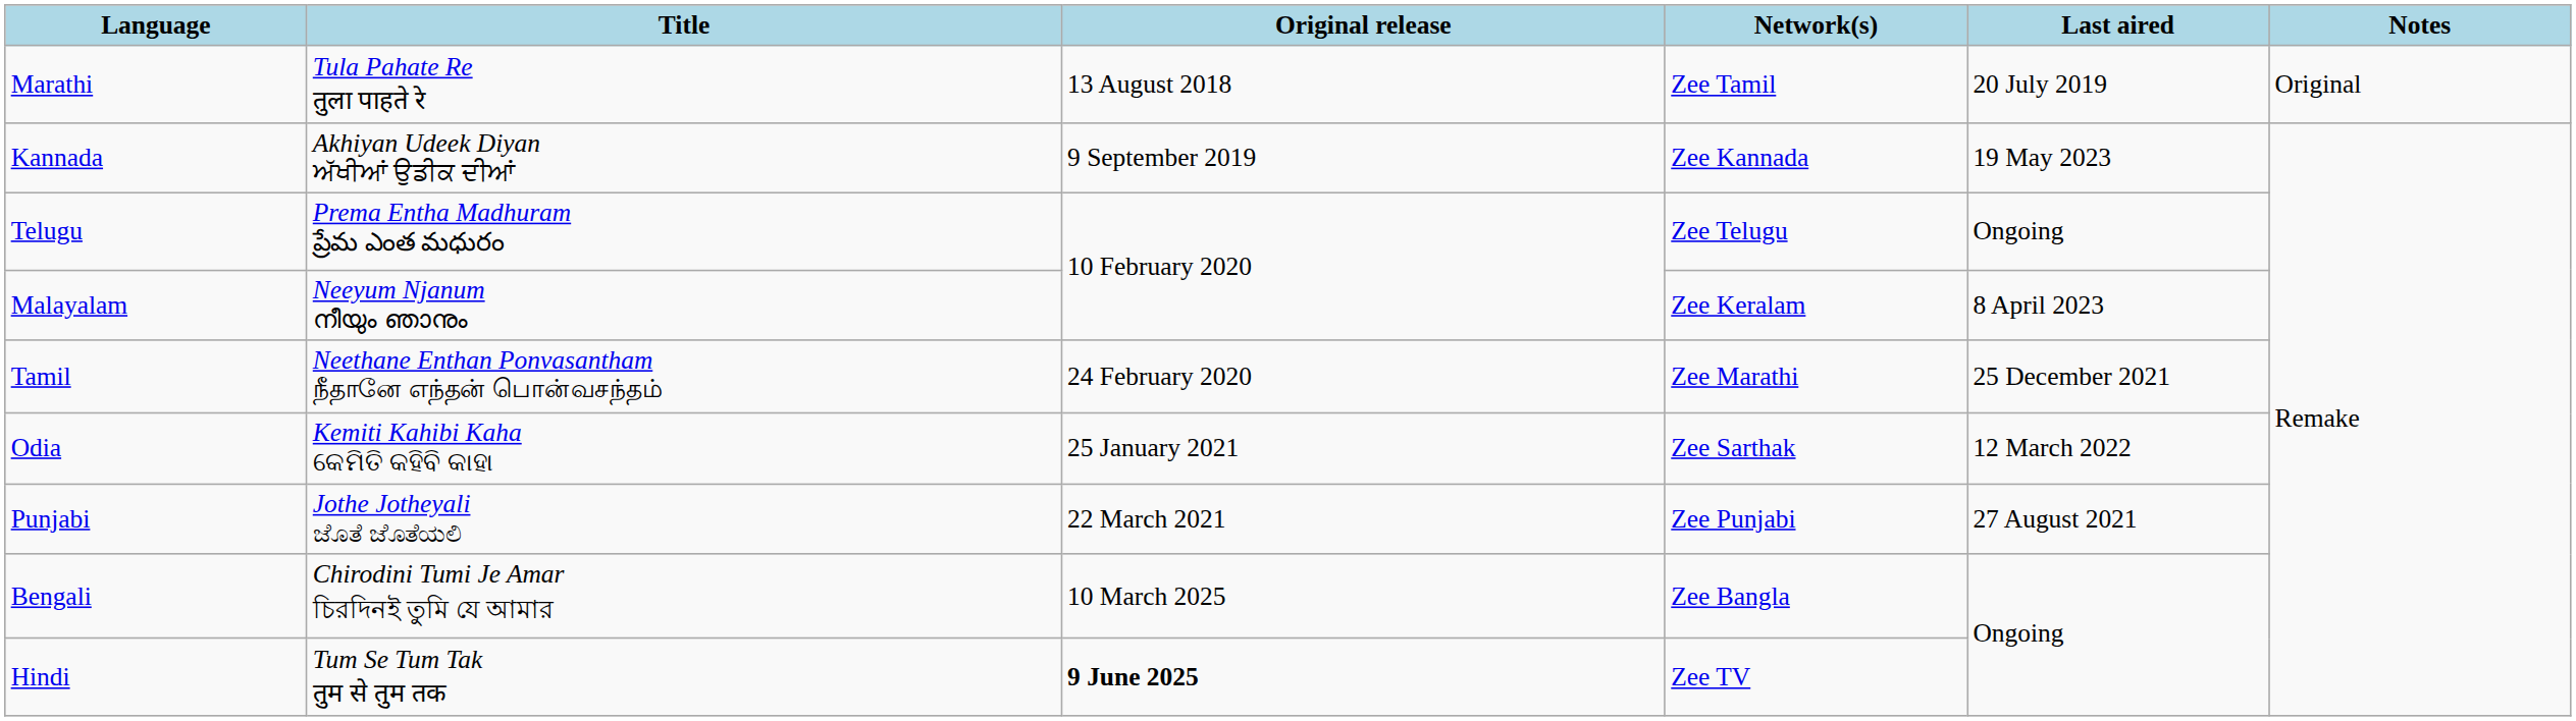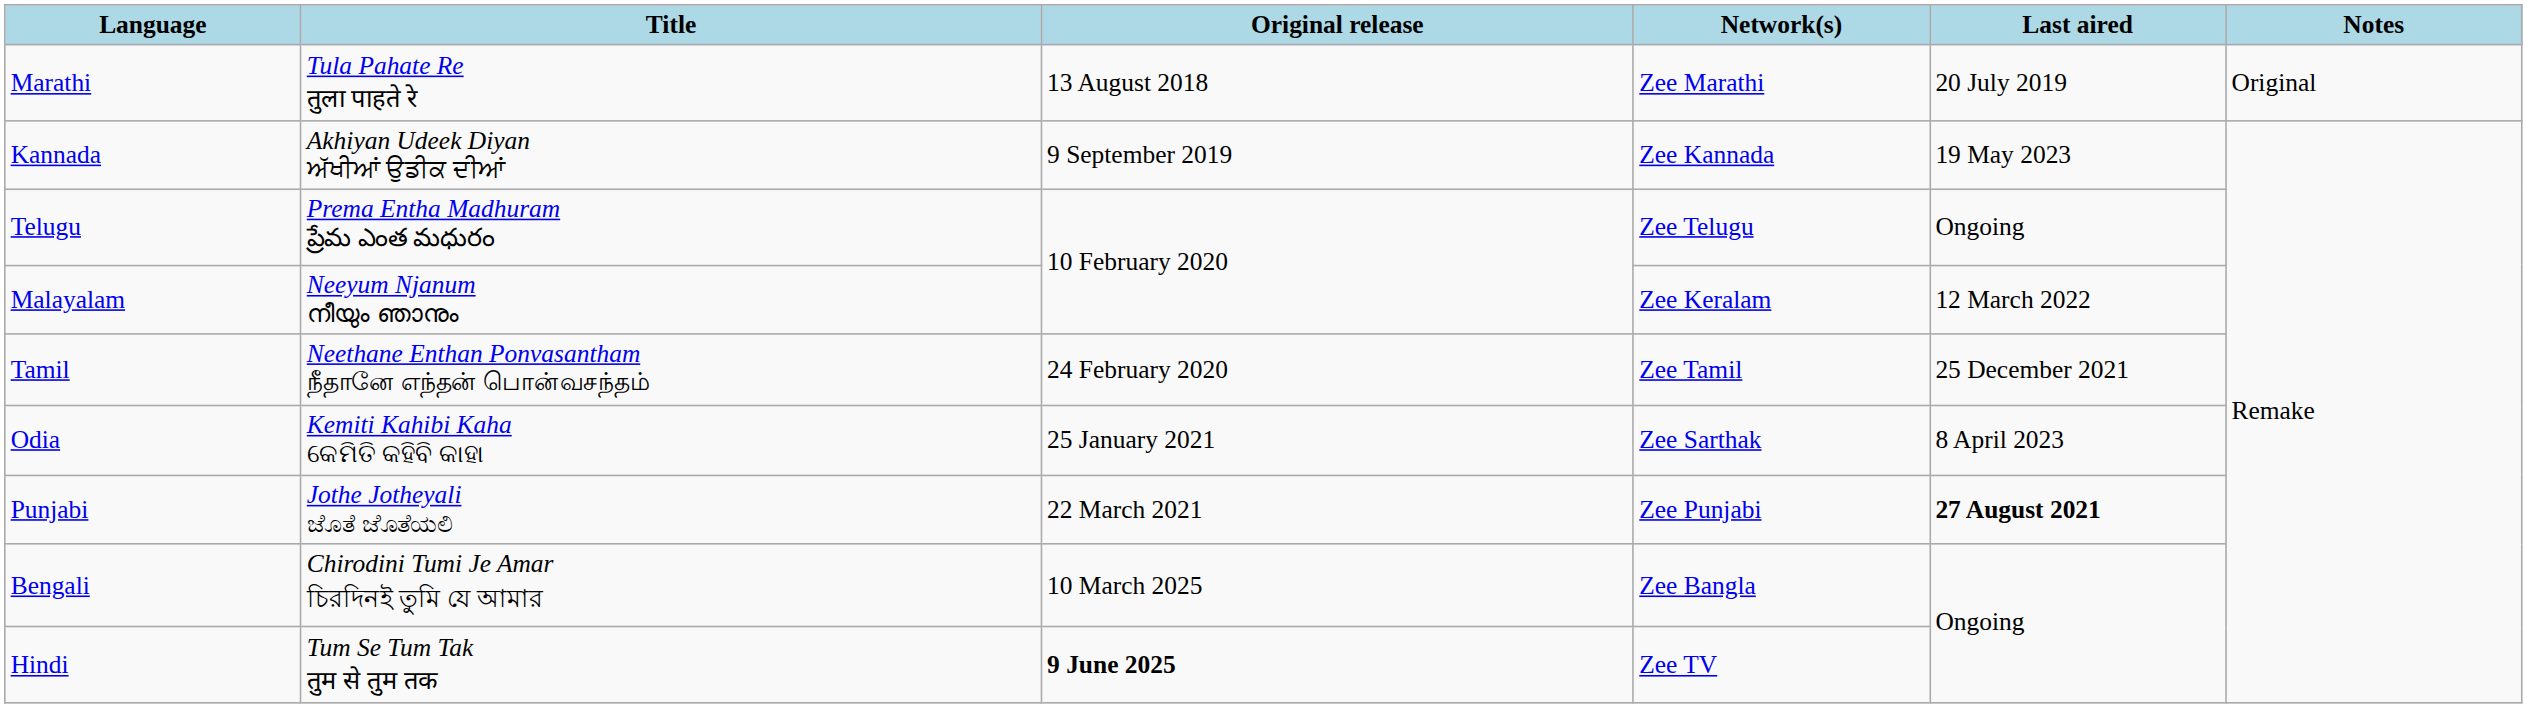Marathi | Network(s): Zee Tamil -> Zee Marathi
Malayalam | Last aired: 8 April 2023 -> 12 March 2022
Tamil | Network(s): Zee Marathi -> Zee Tamil
Odia | Last aired: 12 March 2022 -> 8 April 2023
Punjabi | Last aired: normal -> bold
